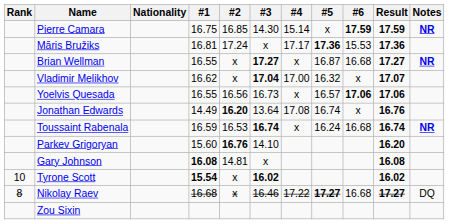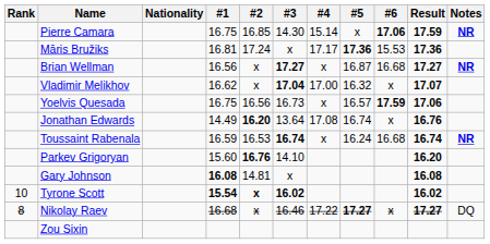Pierre Camara | #6: 17.59 -> 17.06
Brian Wellman | #1: 16.55 -> 16.56
Yoelvis Quesada | #1: 16.55 -> 16.75
Yoelvis Quesada | #6: 17.06 -> 17.59
Tyrone Scott | #2: normal -> bold
Nikolay Raev | #6: 16.68 -> x
